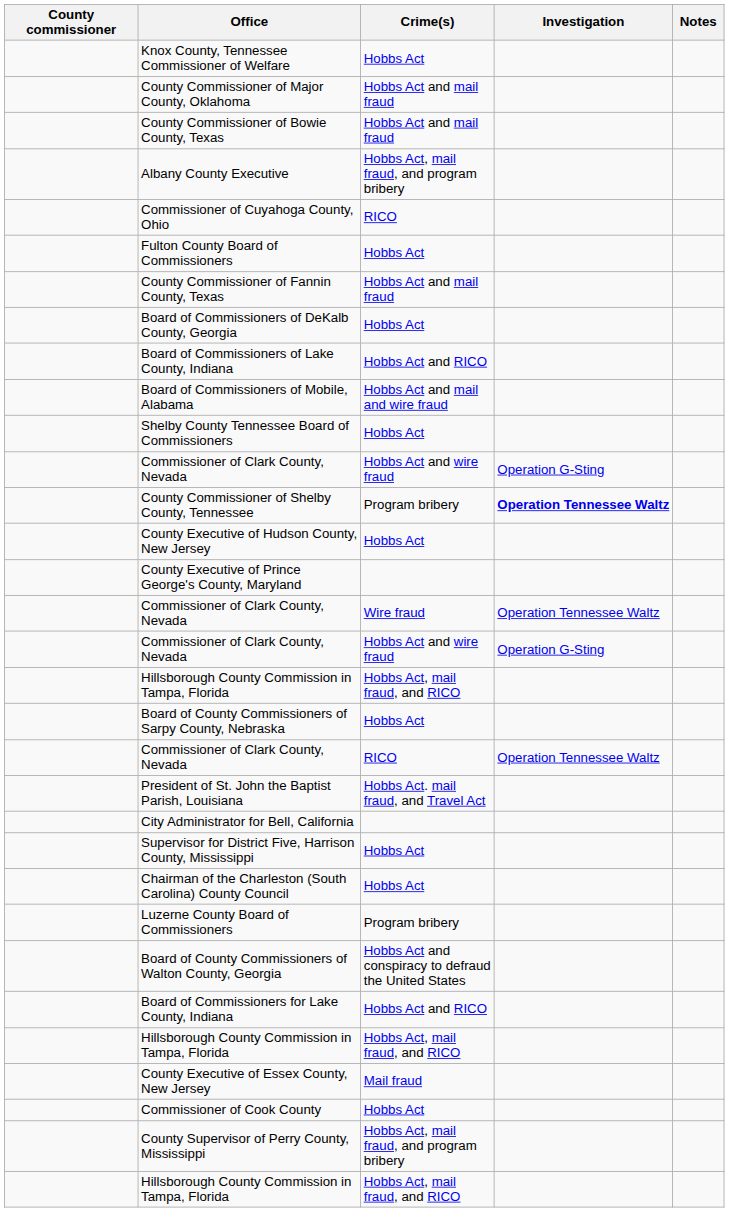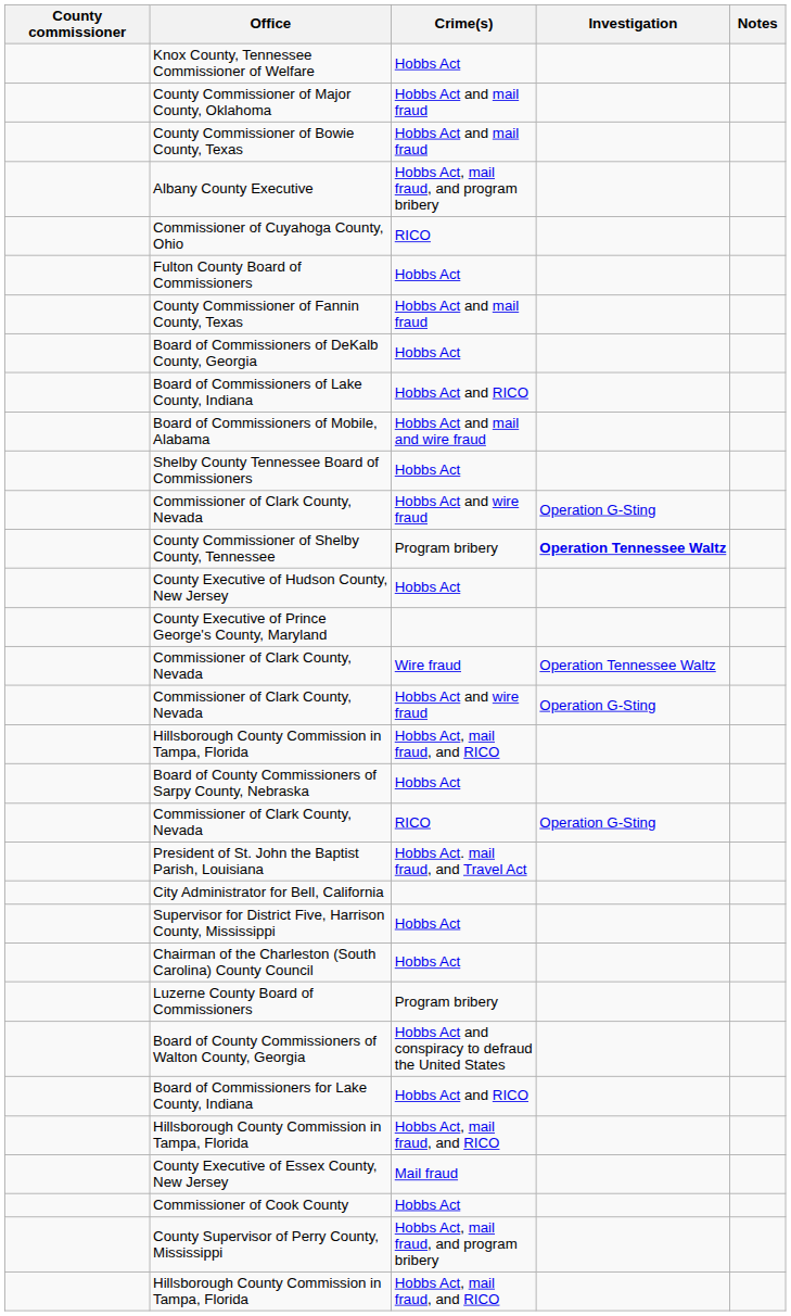Commissioner of Clark County, Nevada / RICO | Investigation: Operation Tennessee Waltz -> Operation G-Sting
